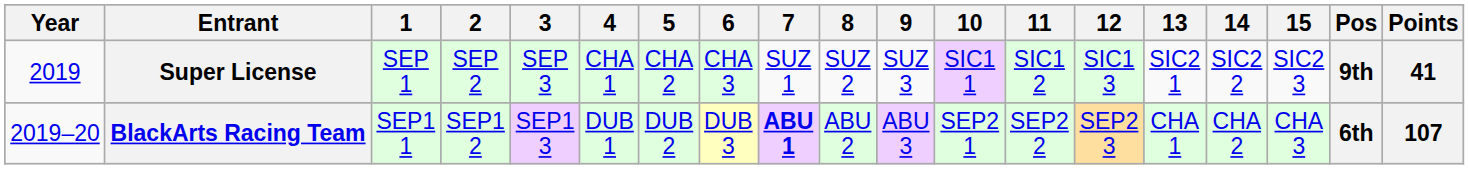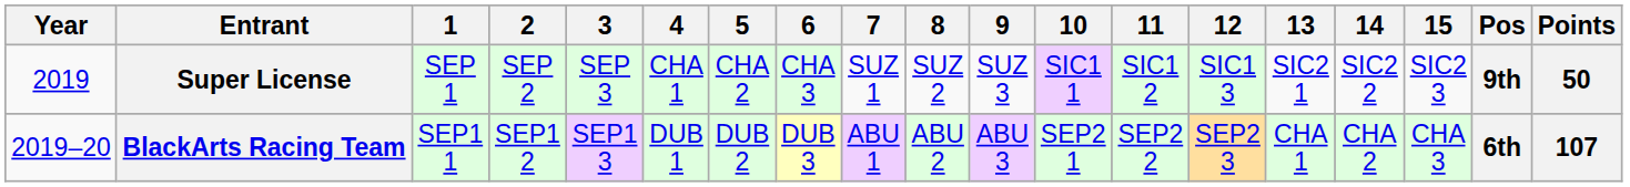Super License | Points: 41 -> 50
BlackArts Racing Team | 7: bold -> normal
